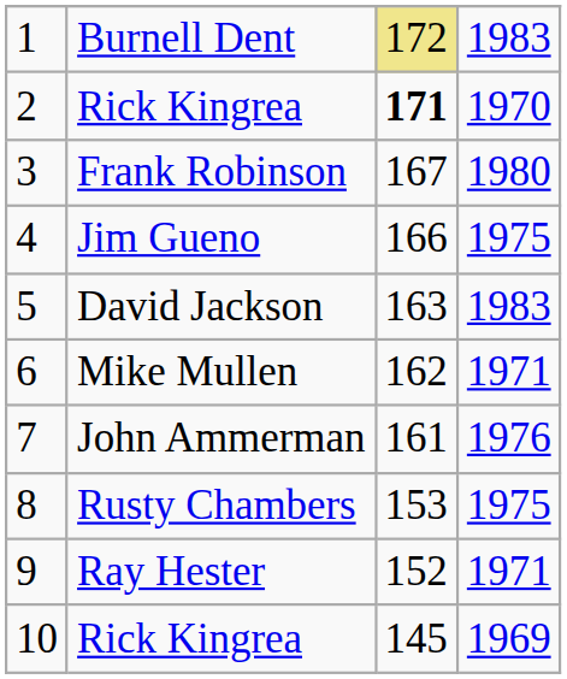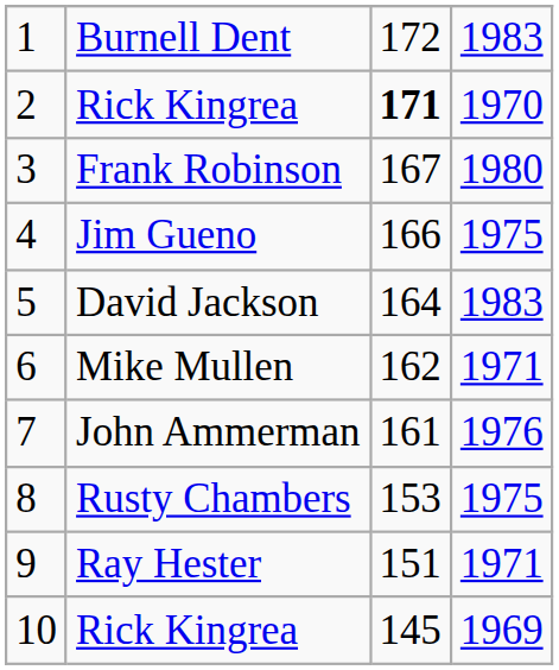Burnell Dent | column 3: khaki background -> no background
David Jackson | column 3: 163 -> 164
Ray Hester | column 3: 152 -> 151
